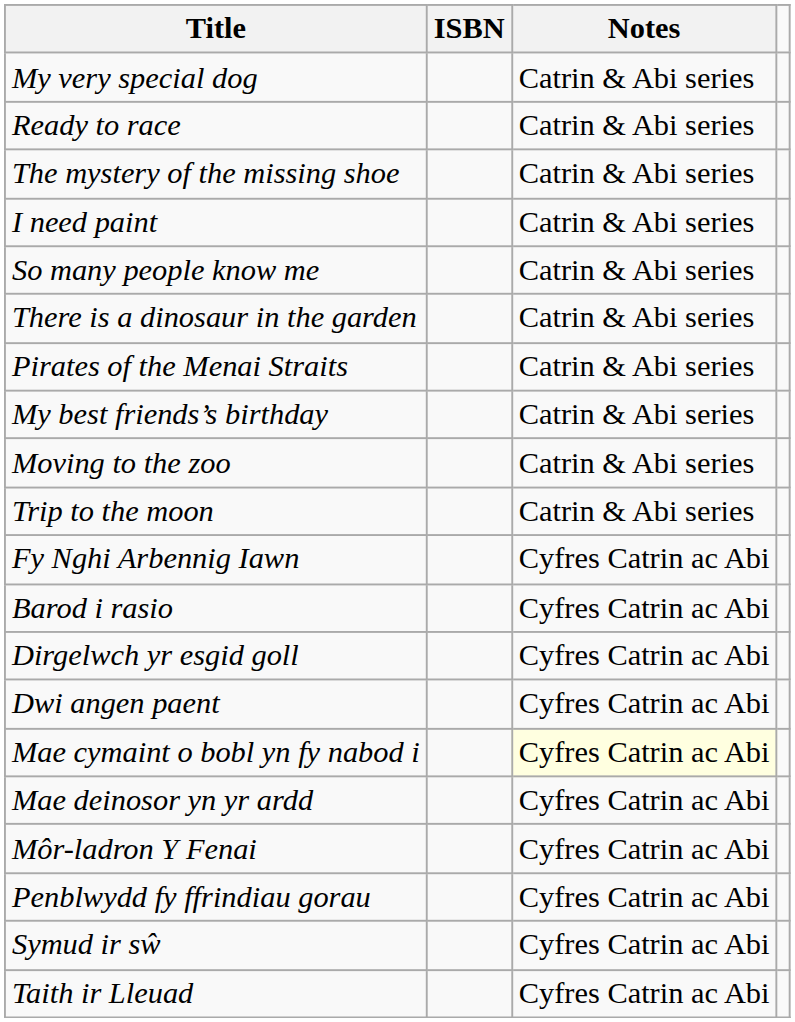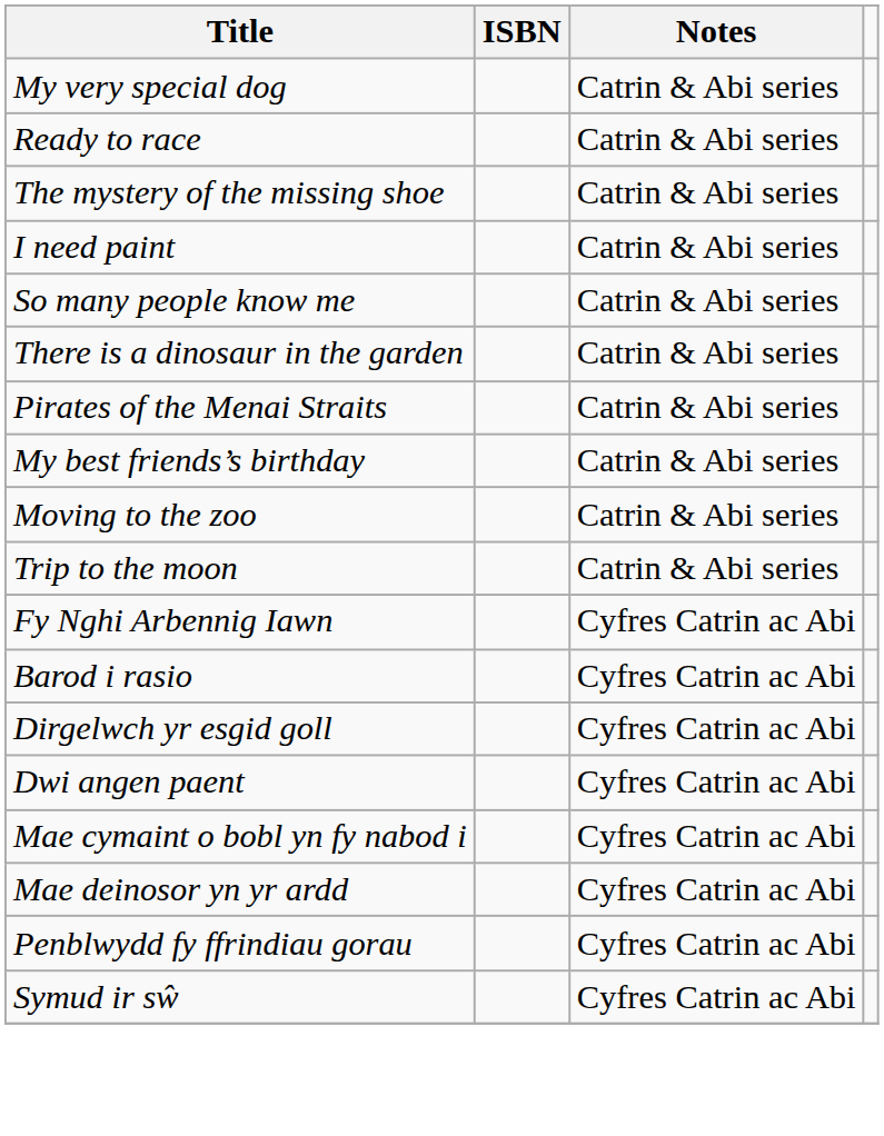Mae cymaint o bobl yn fy nabod i | Notes: lightyellow background -> no background
- row: Môr-ladron Y Fenai | Cyfres Catrin ac Abi
- row: Taith ir Lleuad | Cyfres Catrin ac Abi
